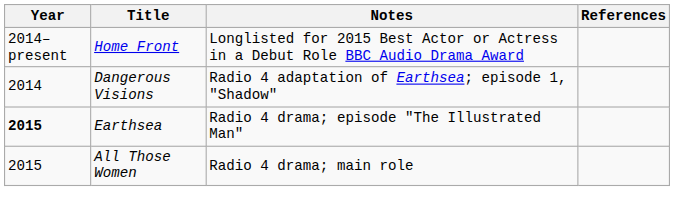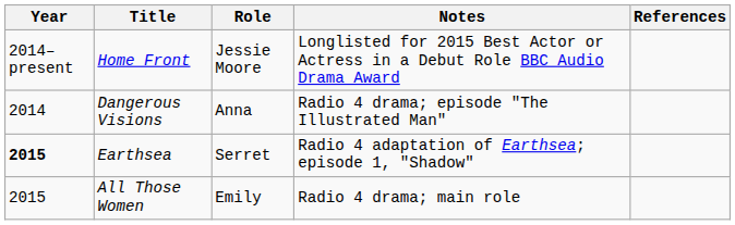+ column: Role | Jessie Moore | Anna | Serret | Emily
Dangerous Visions | Notes: Radio 4 adaptation of Earthsea; episode 1, "Shadow" -> Radio 4 drama; episode "The Illustrated Man"
Earthsea | Notes: Radio 4 drama; episode "The Illustrated Man" -> Radio 4 adaptation of Earthsea; episode 1, "Shadow"
